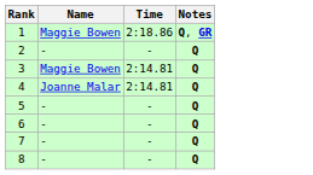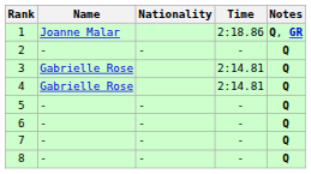+ column: Nationality | - | - | - | - | -
1 | Name: Maggie Bowen -> Joanne Malar
3 | Name: Maggie Bowen -> Gabrielle Rose
4 | Name: Joanne Malar -> Gabrielle Rose
